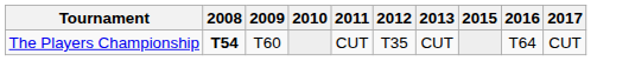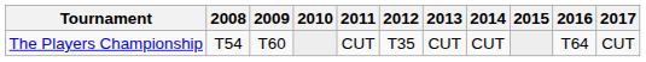+ column: 2014 | CUT
The Players Championship | 2008: bold -> normal
